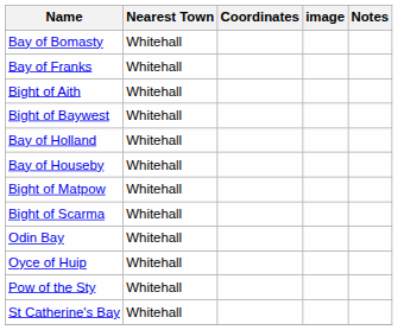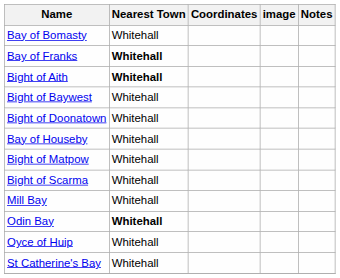Bay of Franks | Nearest Town: normal -> bold
Bight of Aith | Nearest Town: normal -> bold
+ row: Bight of Doonatown | Whitehall
- row: Bay of Holland | Whitehall
+ row: Mill Bay | Whitehall
Odin Bay | Nearest Town: normal -> bold
- row: Pow of the Sty | Whitehall
